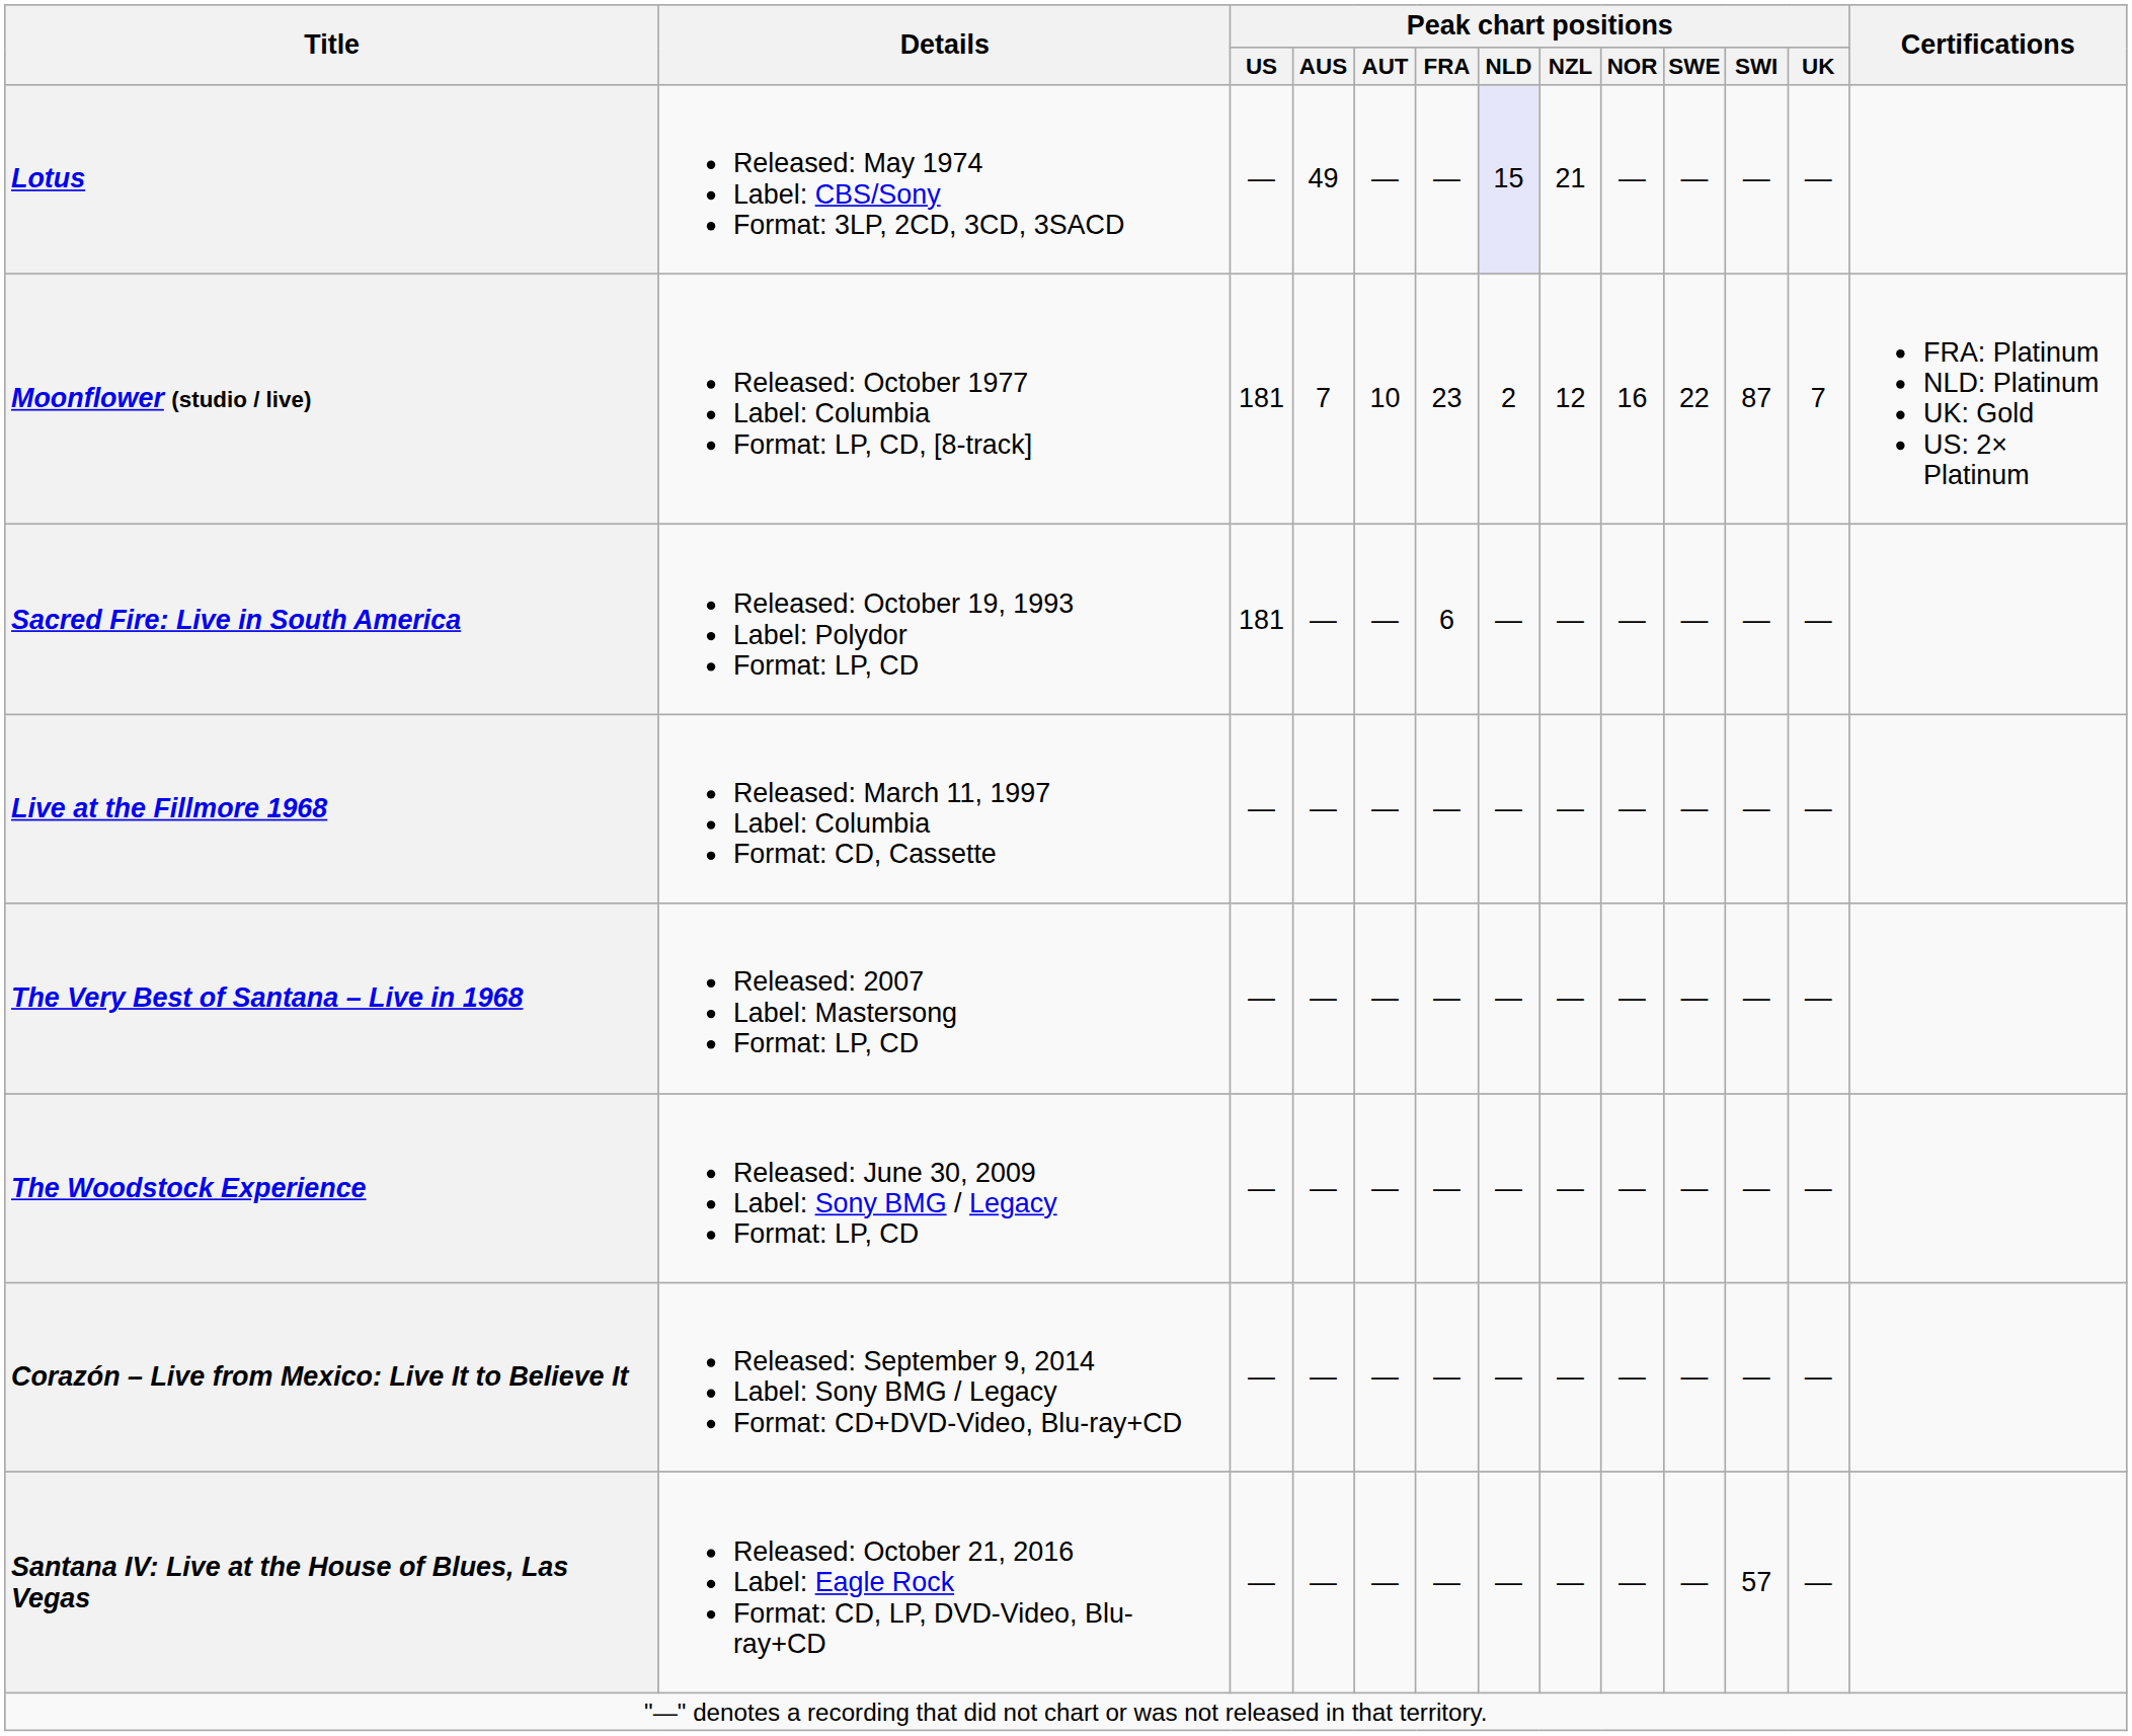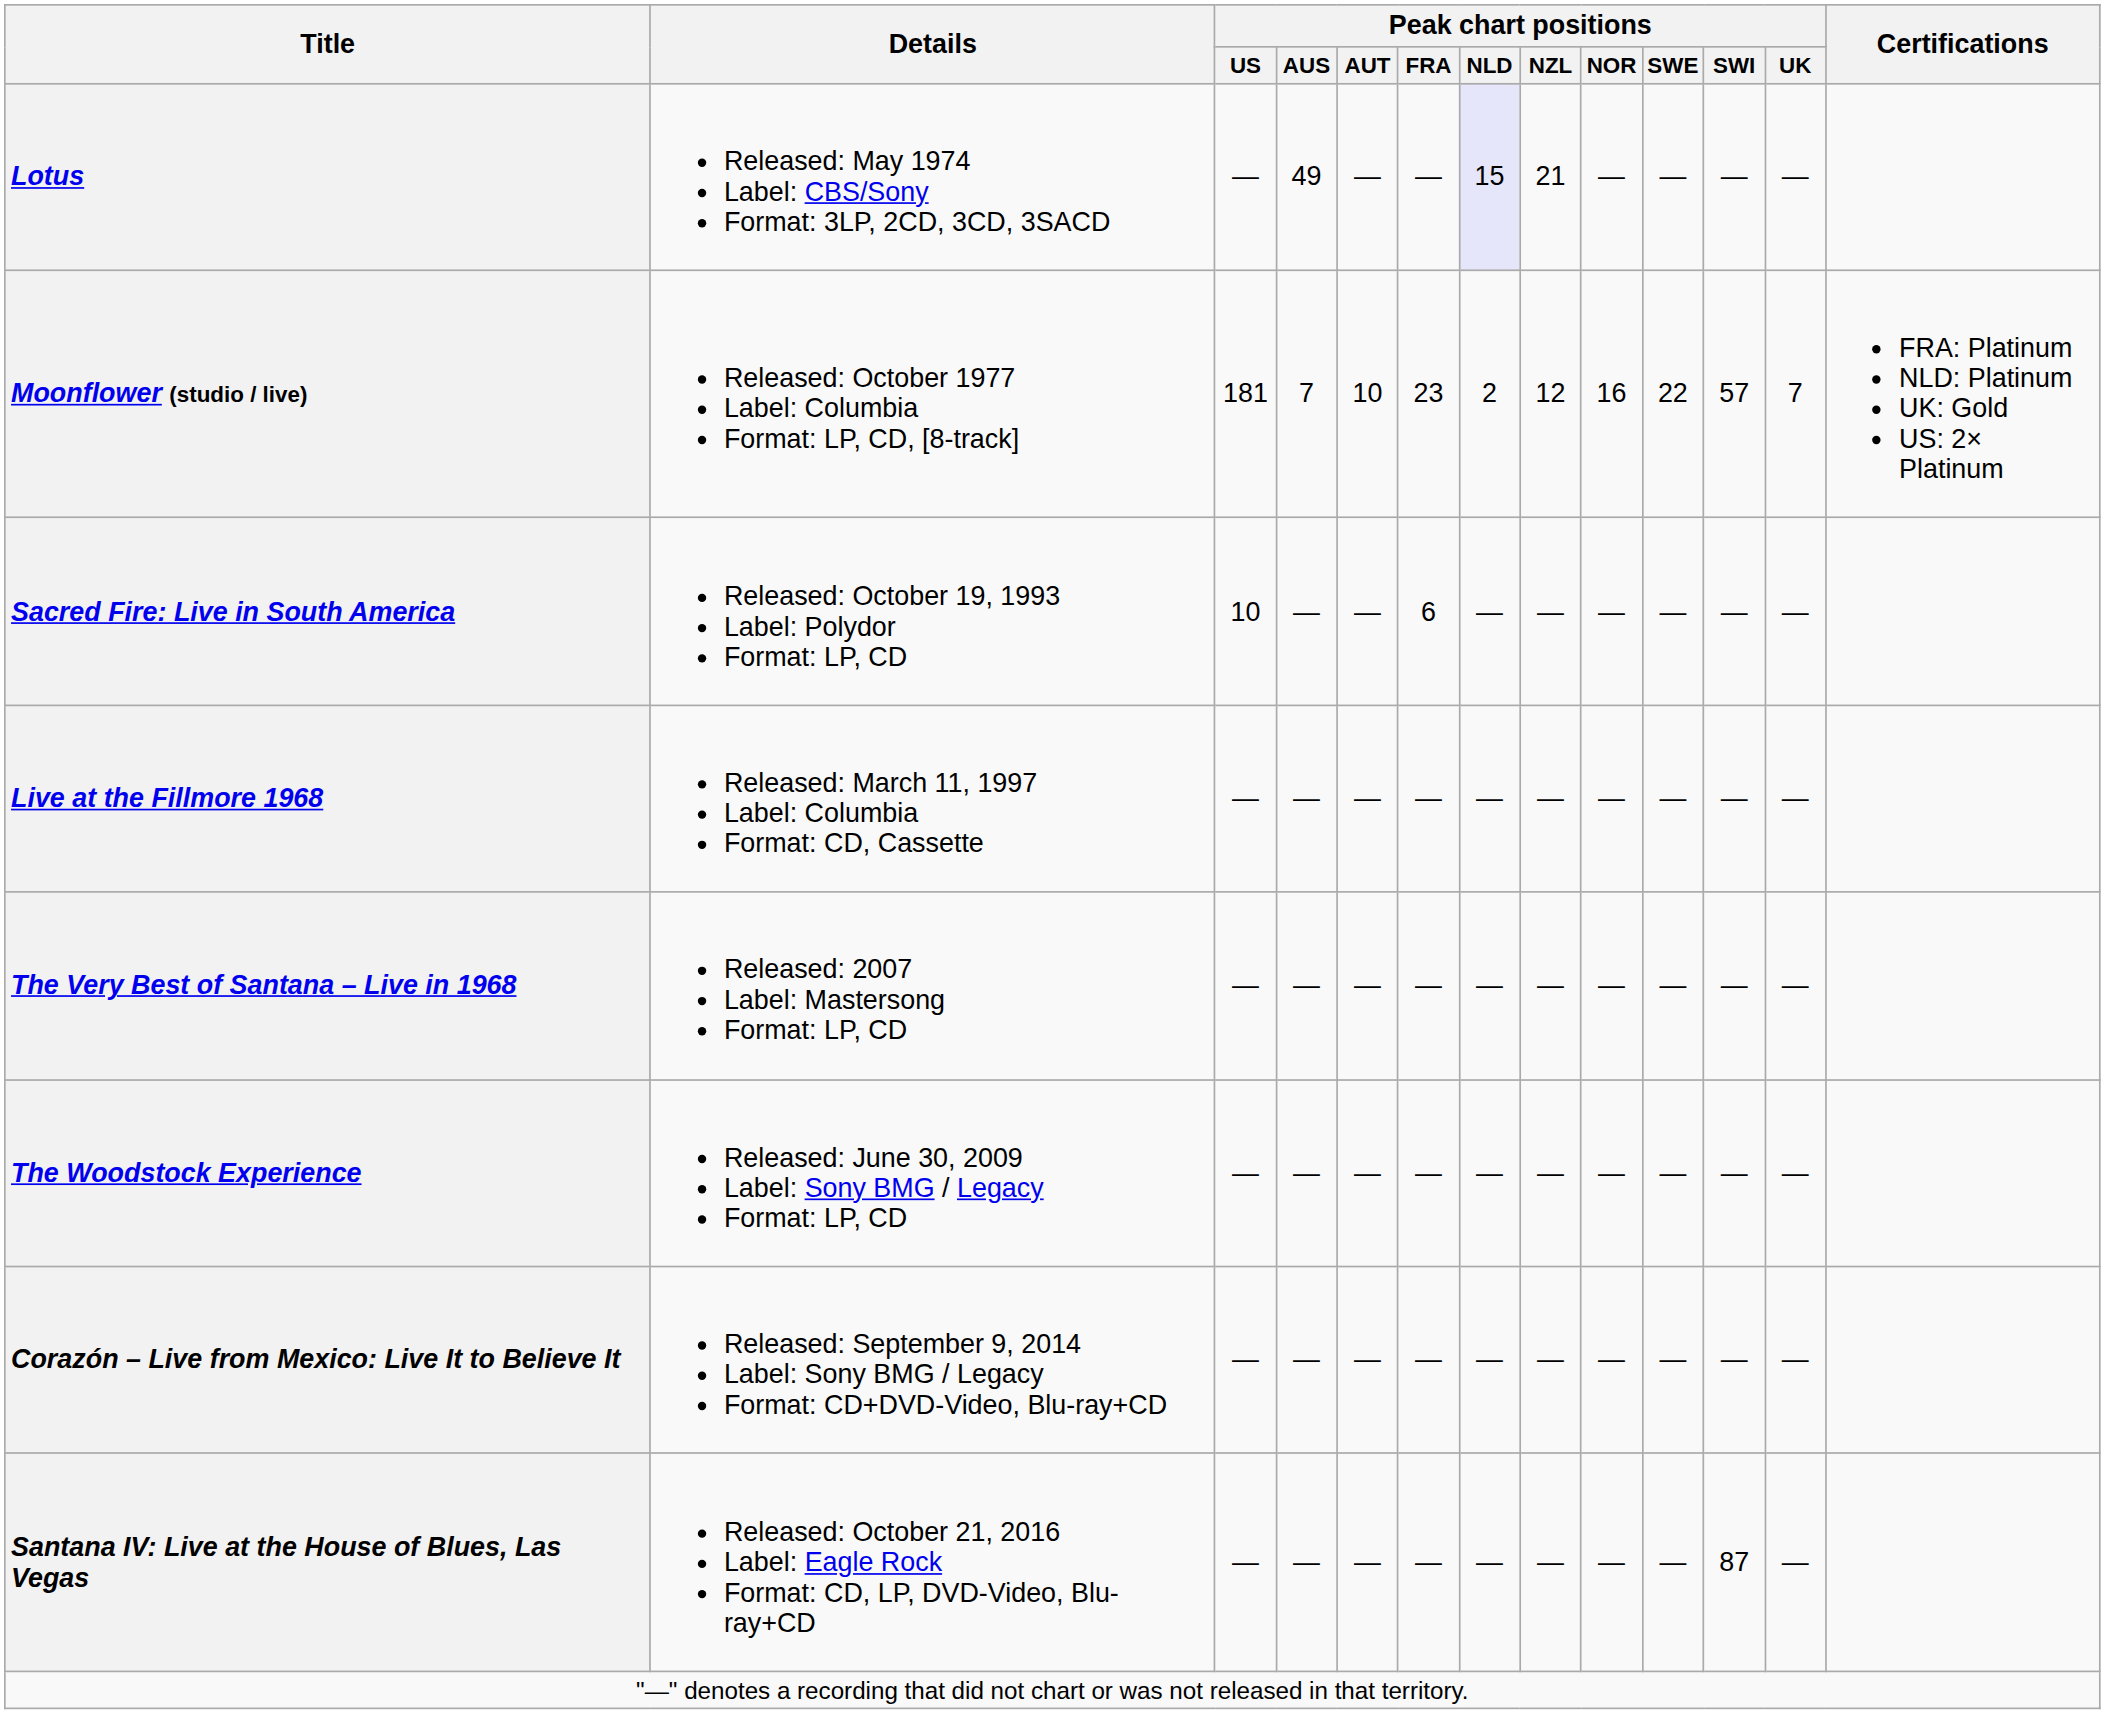Moonflower (studio / live) | Peak chart positions / SWI: 87 -> 57
Sacred Fire: Live in South America | Peak chart positions / US: 181 -> 10
Santana IV: Live at the House of Blues, Las Vegas | Peak chart positions / SWI: 57 -> 87
